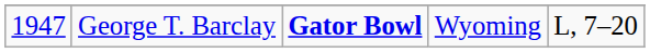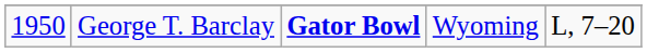George T. Barclay | column 1: 1947 -> 1950
